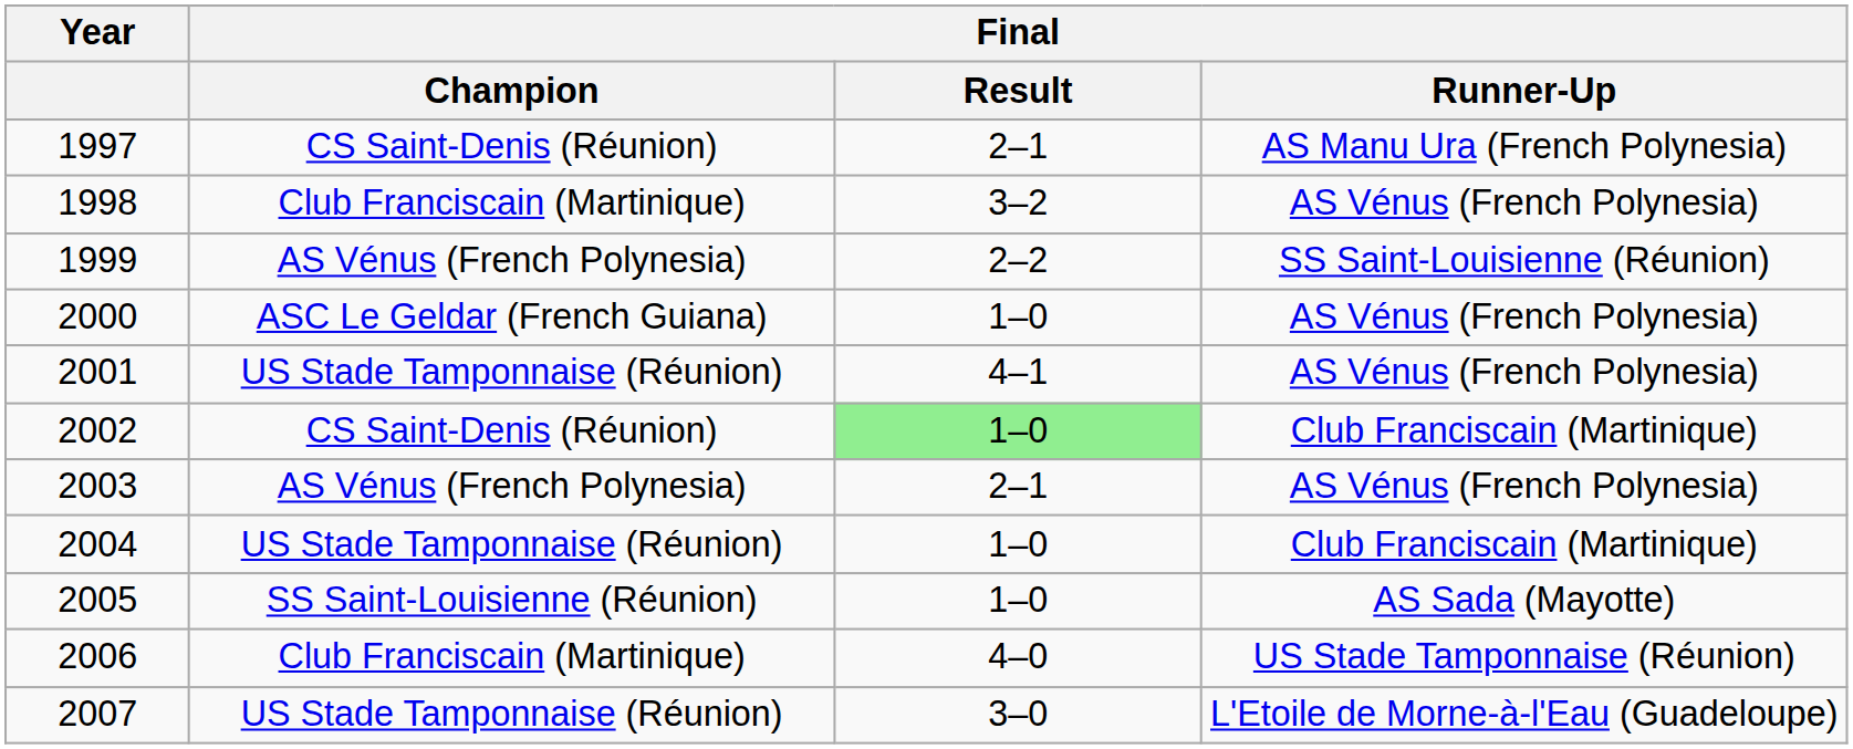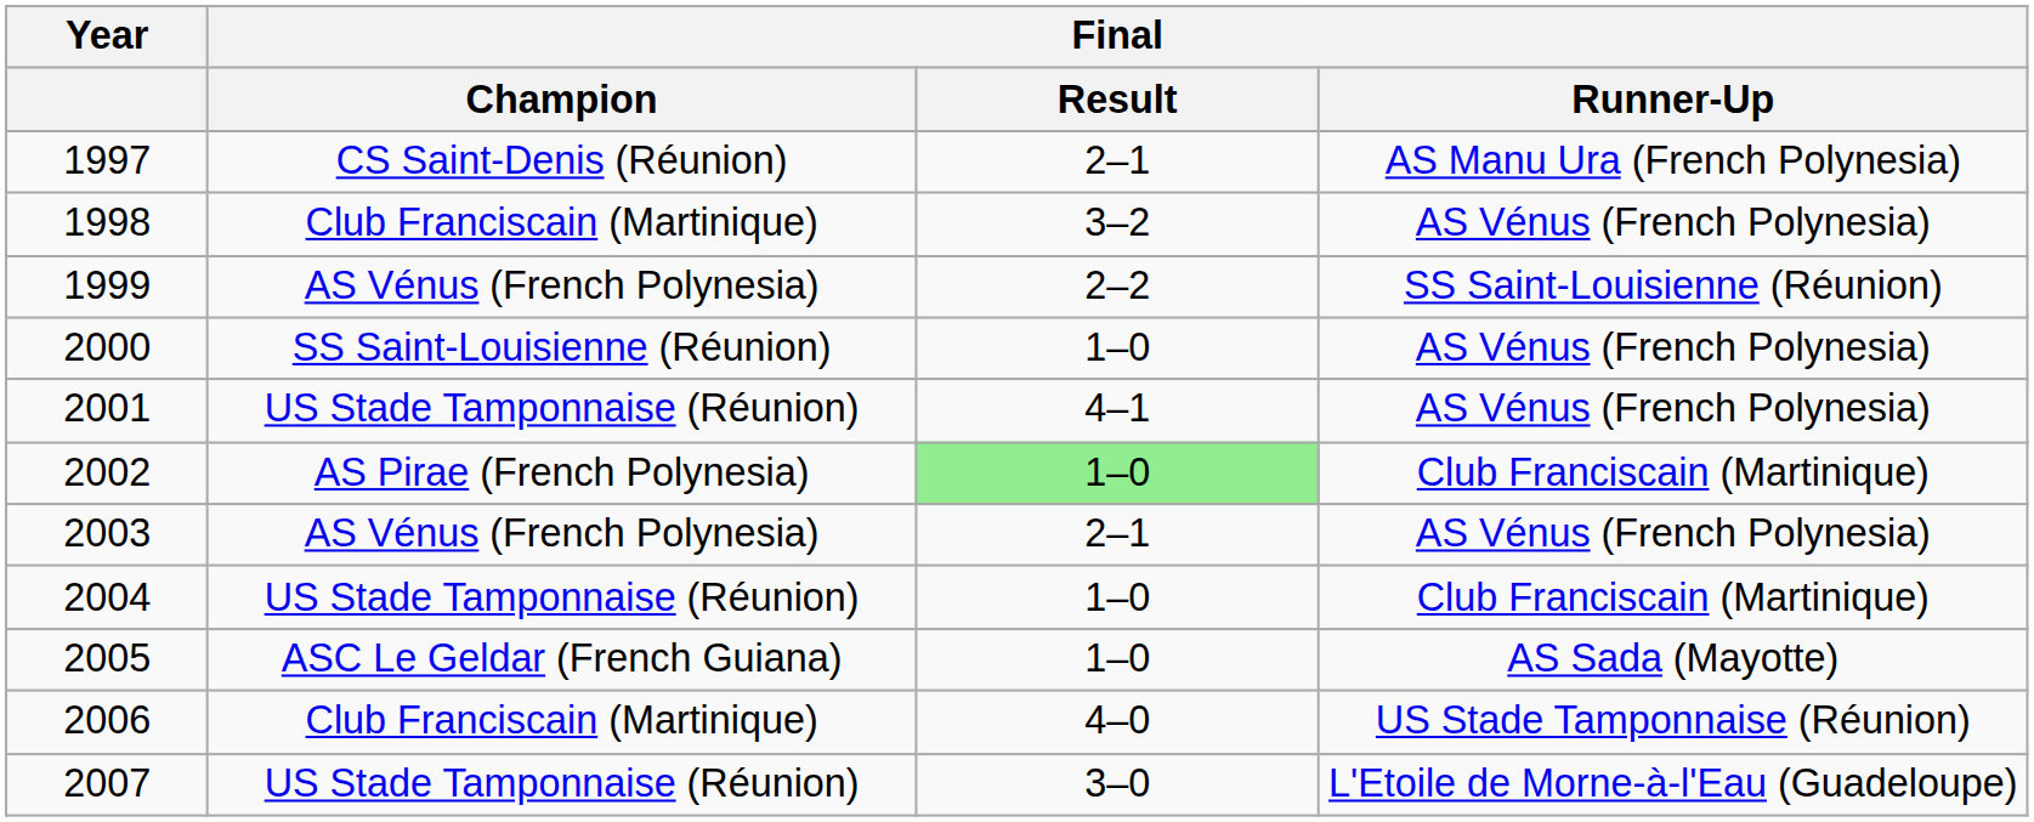2000 | Final / Champion: ASC Le Geldar (French Guiana) -> SS Saint-Louisienne (Réunion)
2002 | Final / Champion: CS Saint-Denis (Réunion) -> AS Pirae (French Polynesia)
2005 | Final / Champion: SS Saint-Louisienne (Réunion) -> ASC Le Geldar (French Guiana)
